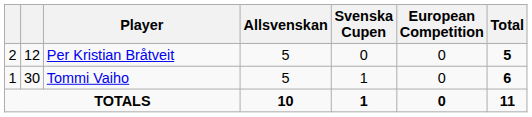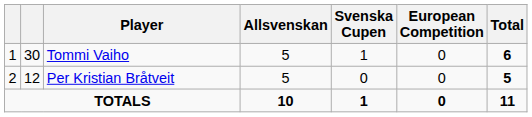rows swapped: Tommi Vaiho <-> Per Kristian Bråtveit
